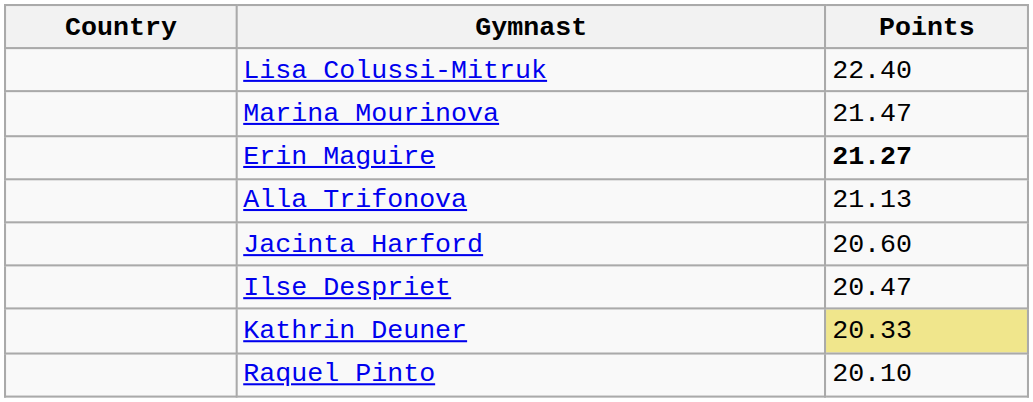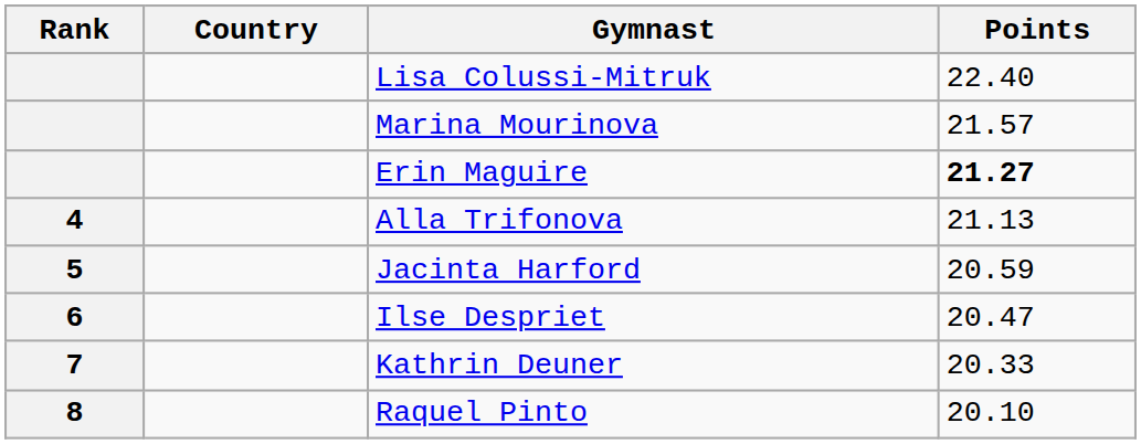+ column: Rank | 4 | 5 | 6 | 7 | 8
Marina Mourinova | Points: 21.47 -> 21.57
Jacinta Harford | Points: 20.60 -> 20.59
Kathrin Deuner | Points: khaki background -> no background
